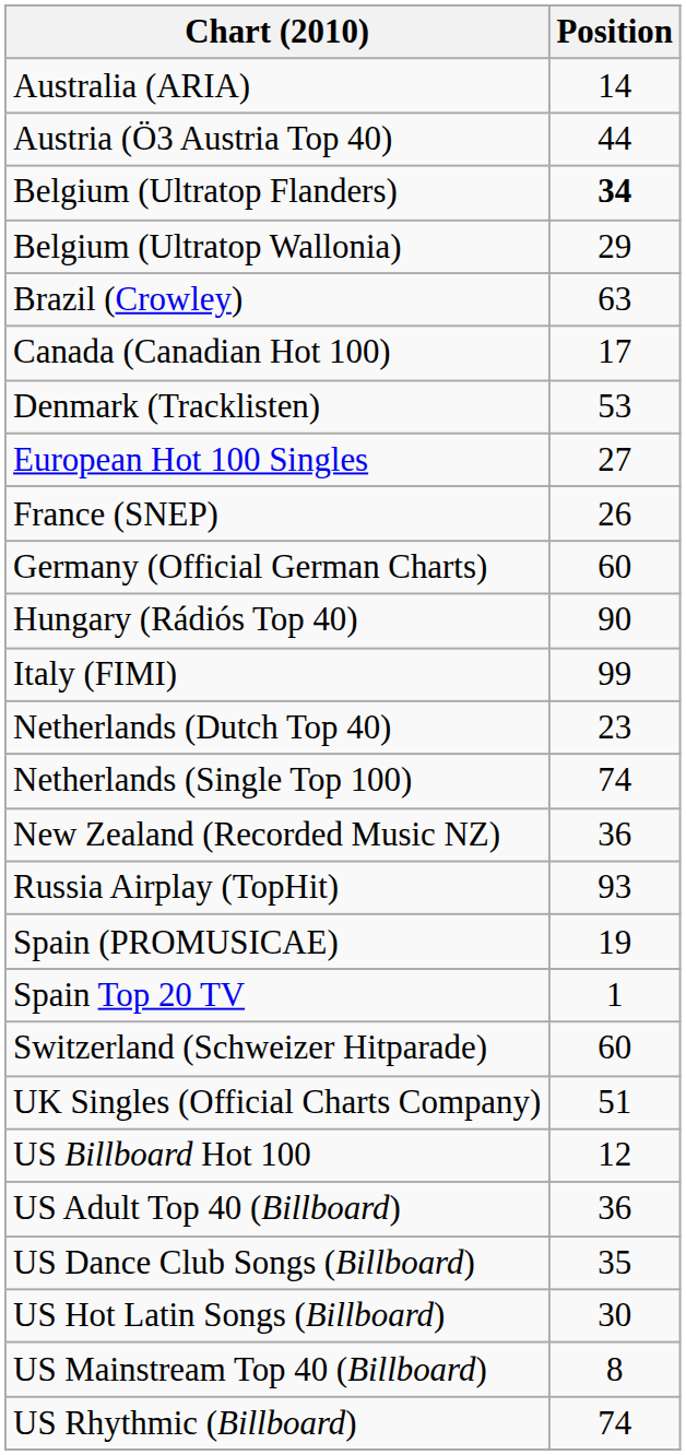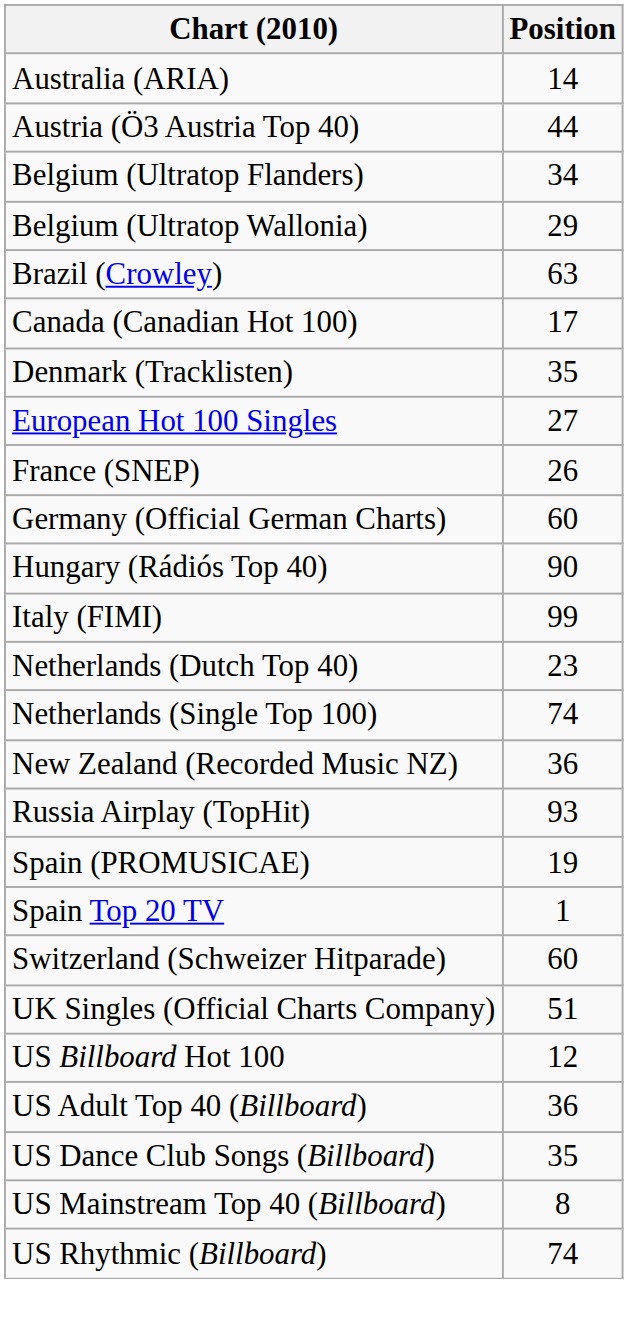Belgium (Ultratop Flanders) | Position: bold -> normal
Denmark (Tracklisten) | Position: 53 -> 35
- row: US Hot Latin Songs (Billboard) | 30
